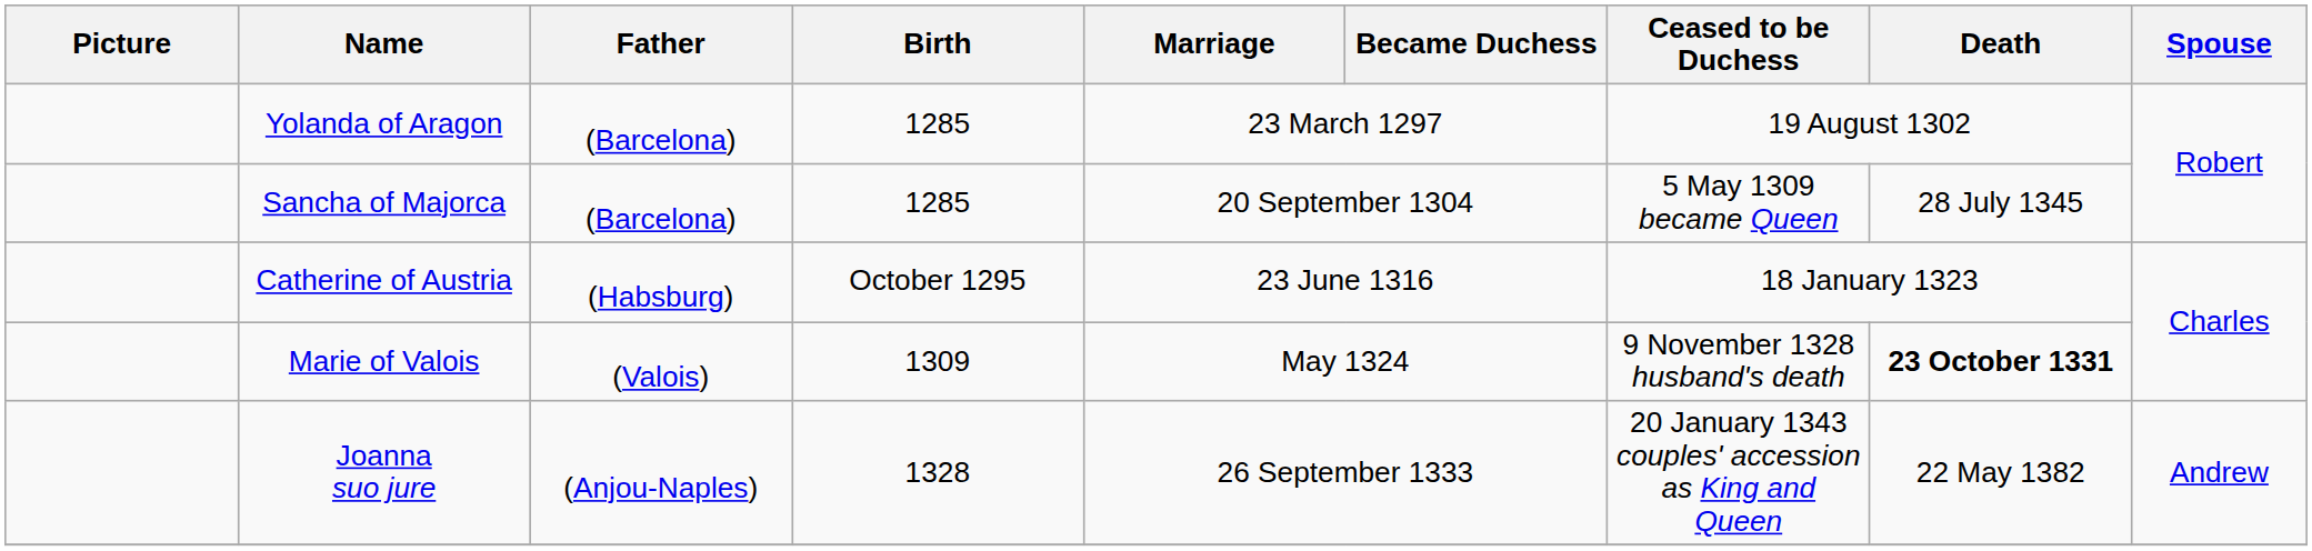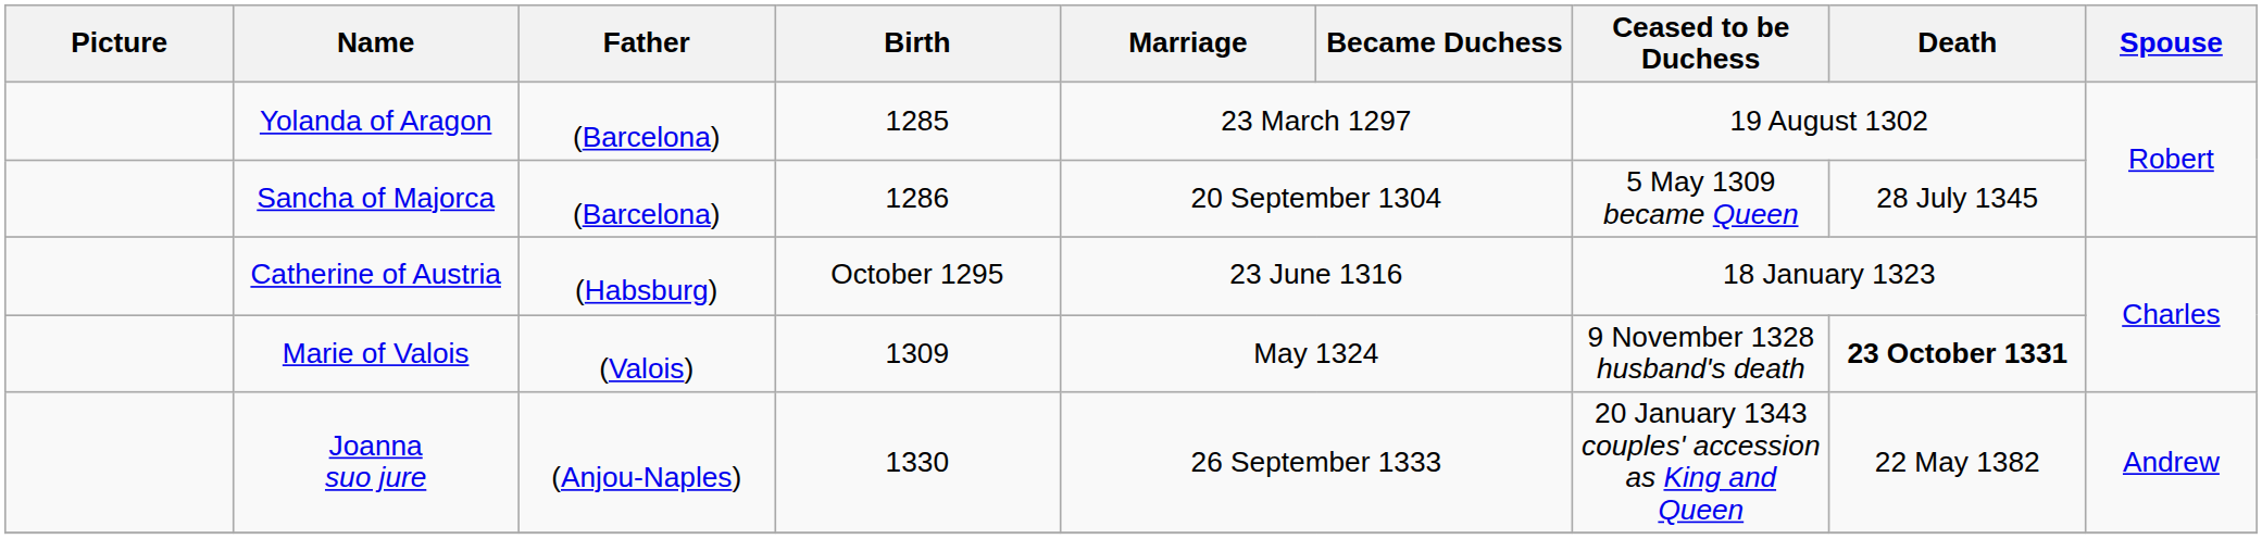Sancha of Majorca | Birth: 1285 -> 1286
Joanna suo jure | Birth: 1328 -> 1330
